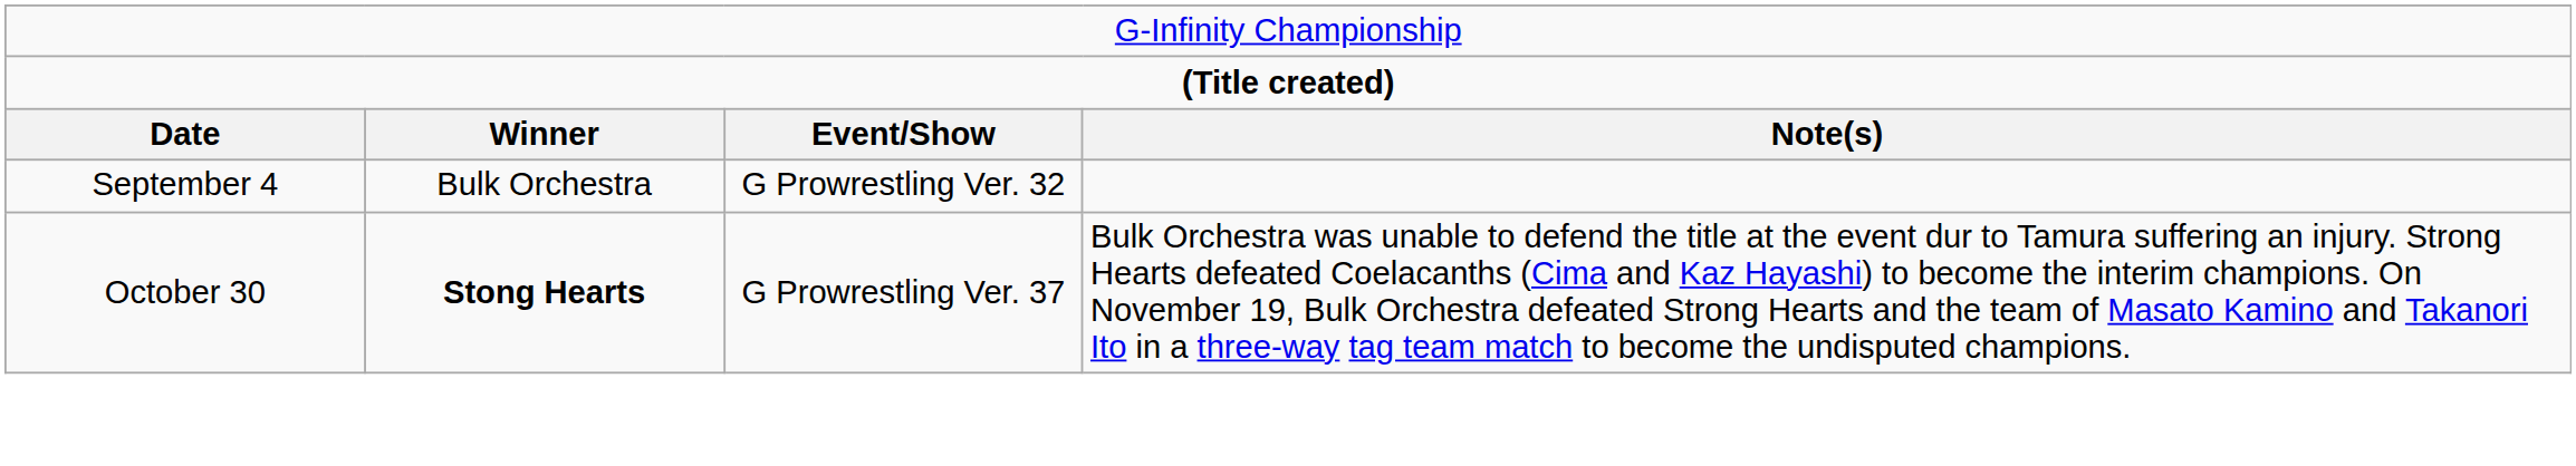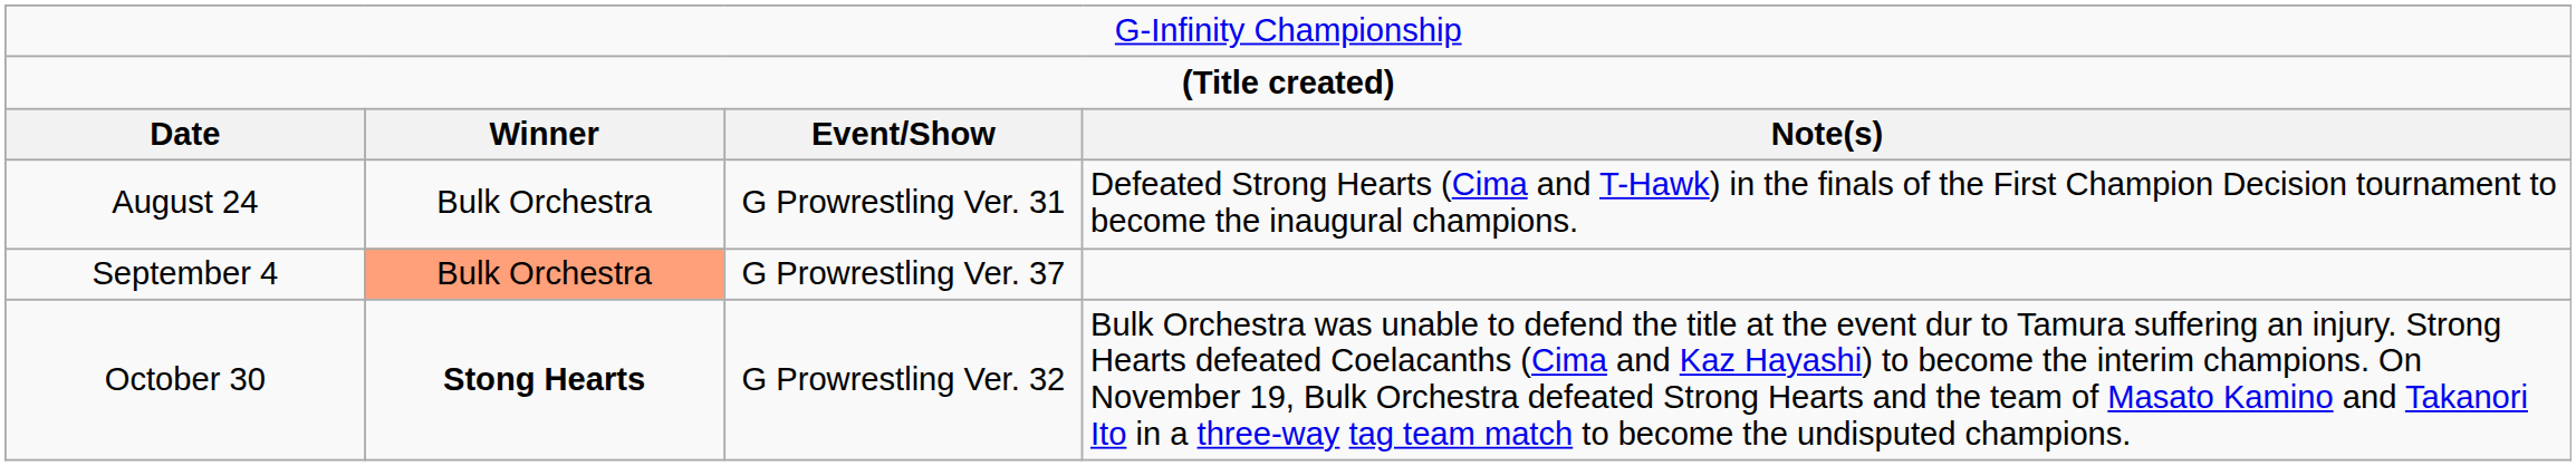+ row: August 24 | Bulk Orchestra | G Prowrestling Ver. 31 | Defeated Strong Hearts (Cima and T-Hawk) in the finals of the First Champion Decision tournament to become the inaugural champions.
September 4 | column 2: no background -> lightsalmon background
September 4 | column 3: G Prowrestling Ver. 32 -> G Prowrestling Ver. 37
October 30 | column 3: G Prowrestling Ver. 37 -> G Prowrestling Ver. 32
